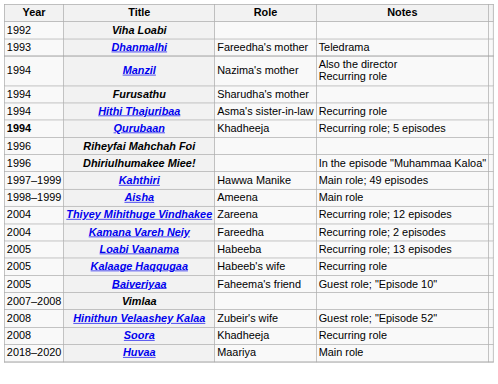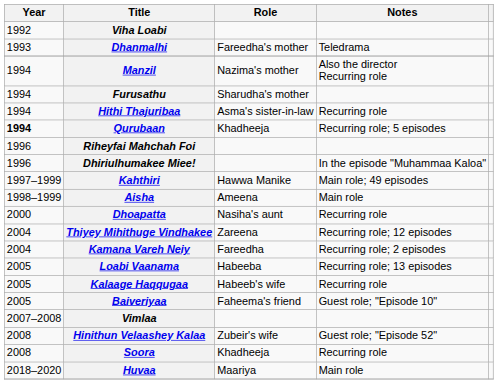+ row: 2000 | Dhoapatta | Nasiha's aunt | Recurring role
